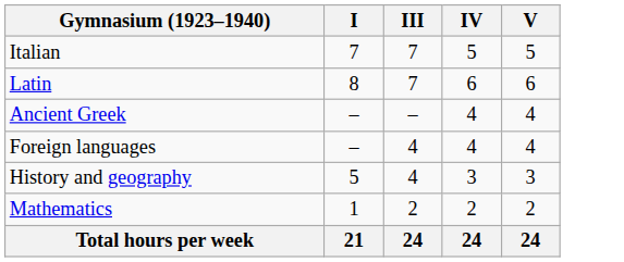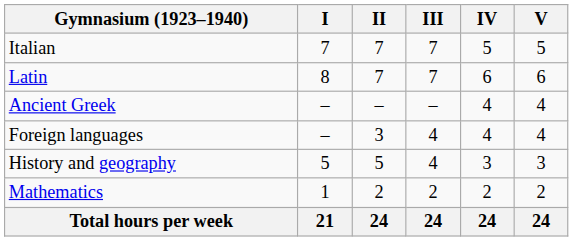+ column: II | 7 | 7 | – | 3 | 5 | 2 | 24
